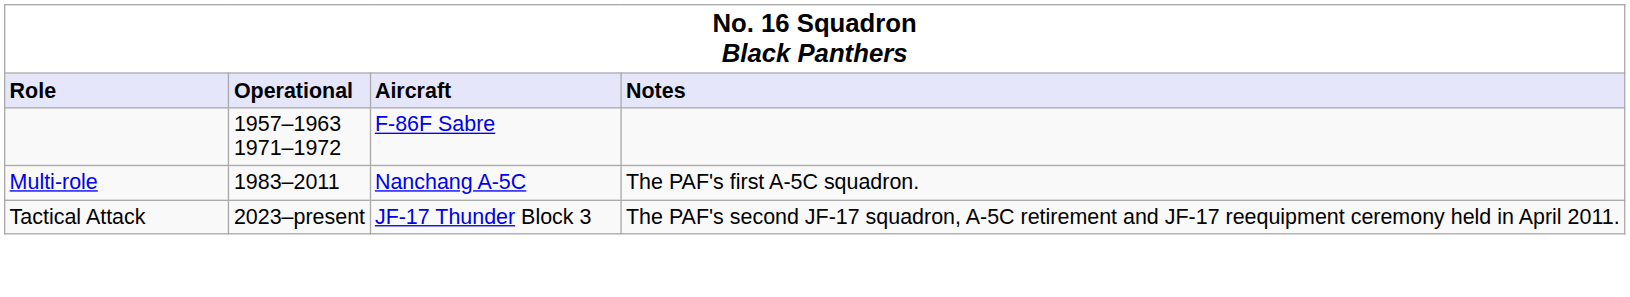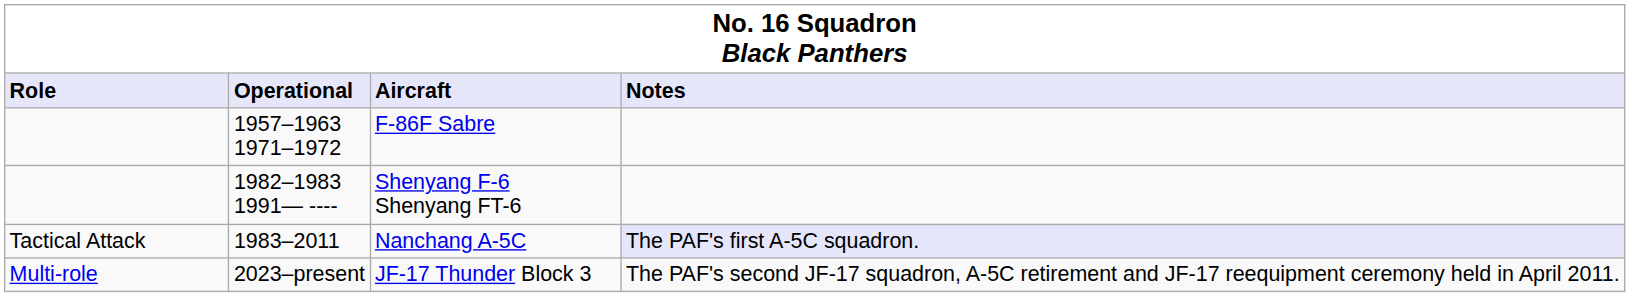+ row: 1982–1983 1991— ---- | Shenyang F-6 Shenyang FT-6
Nanchang A-5C | Role: Multi-role -> Tactical Attack
Nanchang A-5C | Notes: no background -> lavender background
JF-17 Thunder Block 3 | Role: Tactical Attack -> Multi-role
